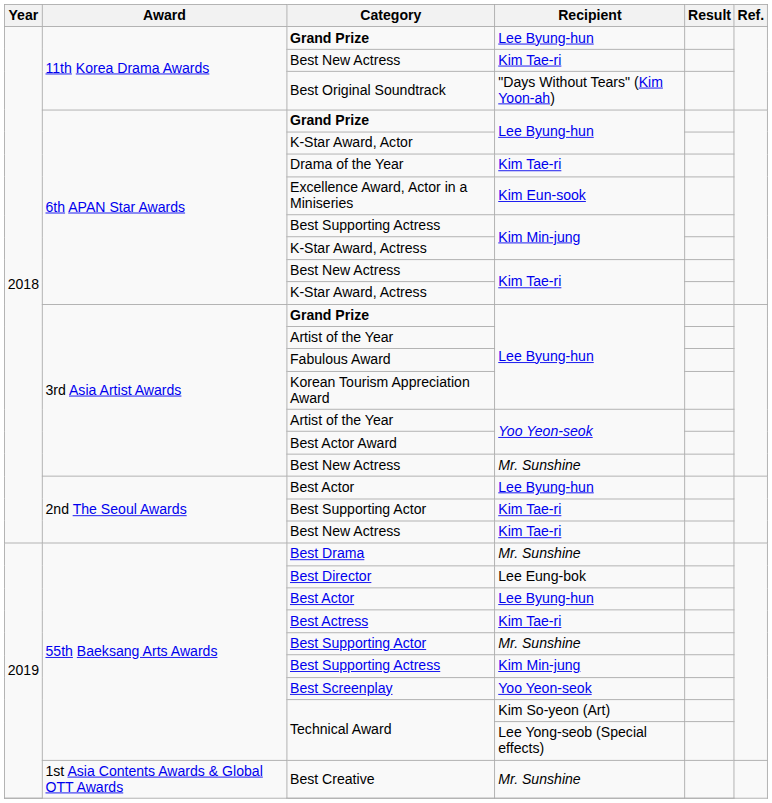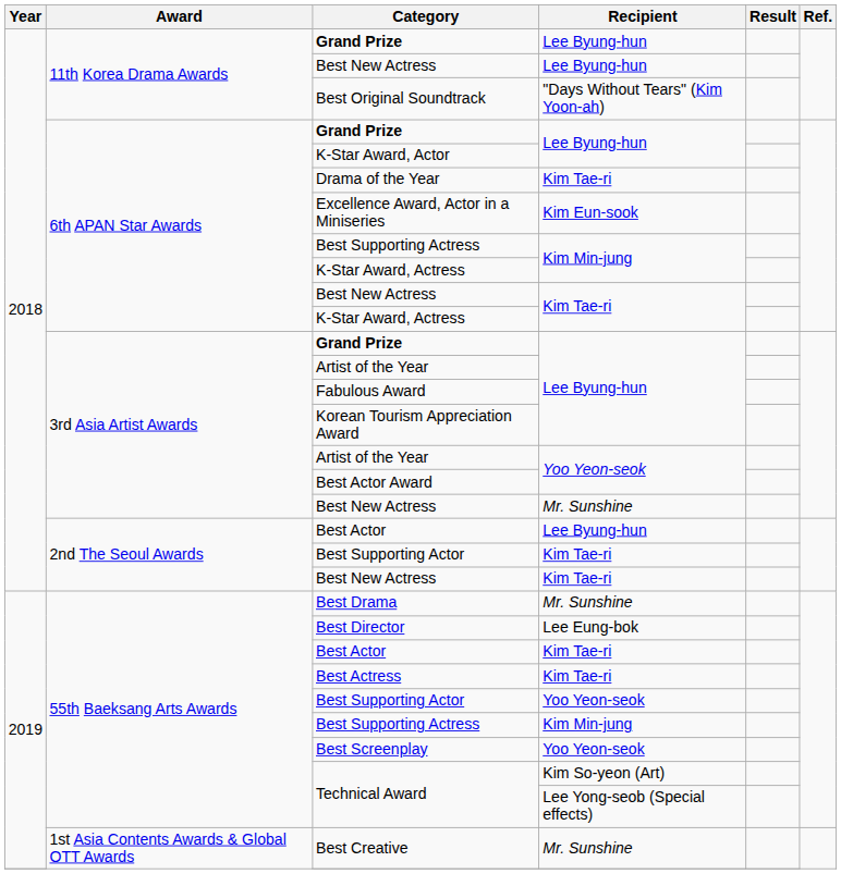11th Korea Drama Awards / Best New Actress | Recipient: Kim Tae-ri -> Lee Byung-hun
55th Baeksang Arts Awards / Best Actor | Recipient: Lee Byung-hun -> Kim Tae-ri
55th Baeksang Arts Awards / Best Supporting Actor | Recipient: Mr. Sunshine -> Yoo Yeon-seok
